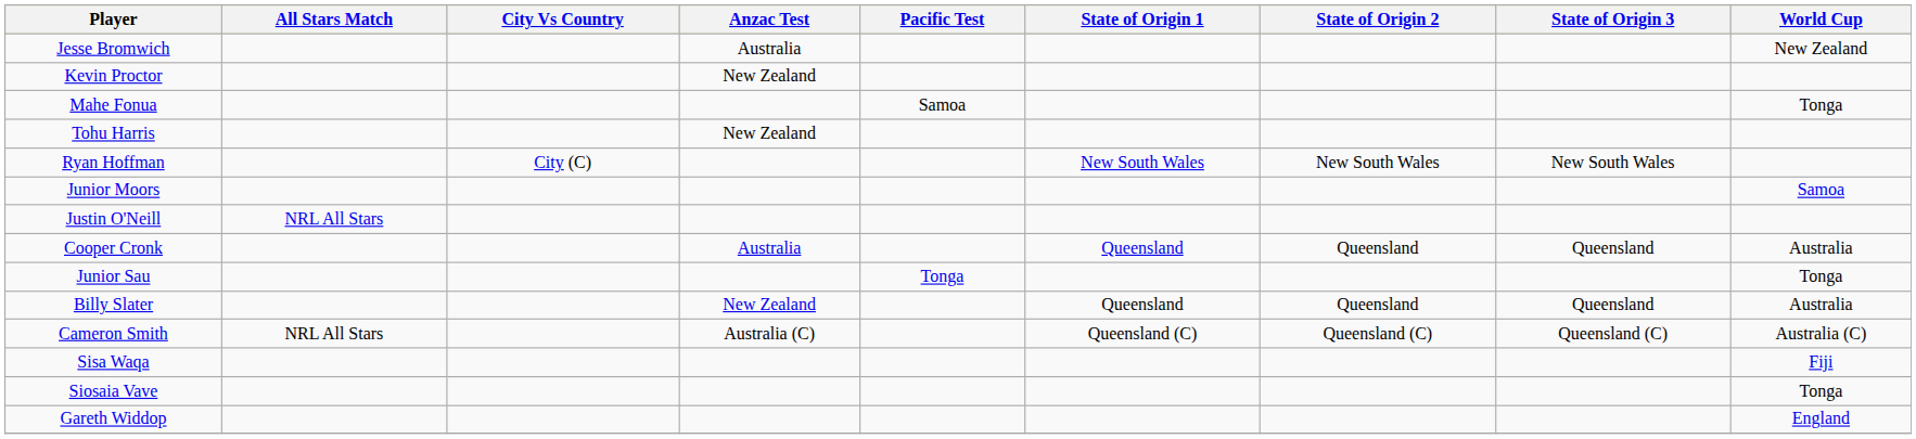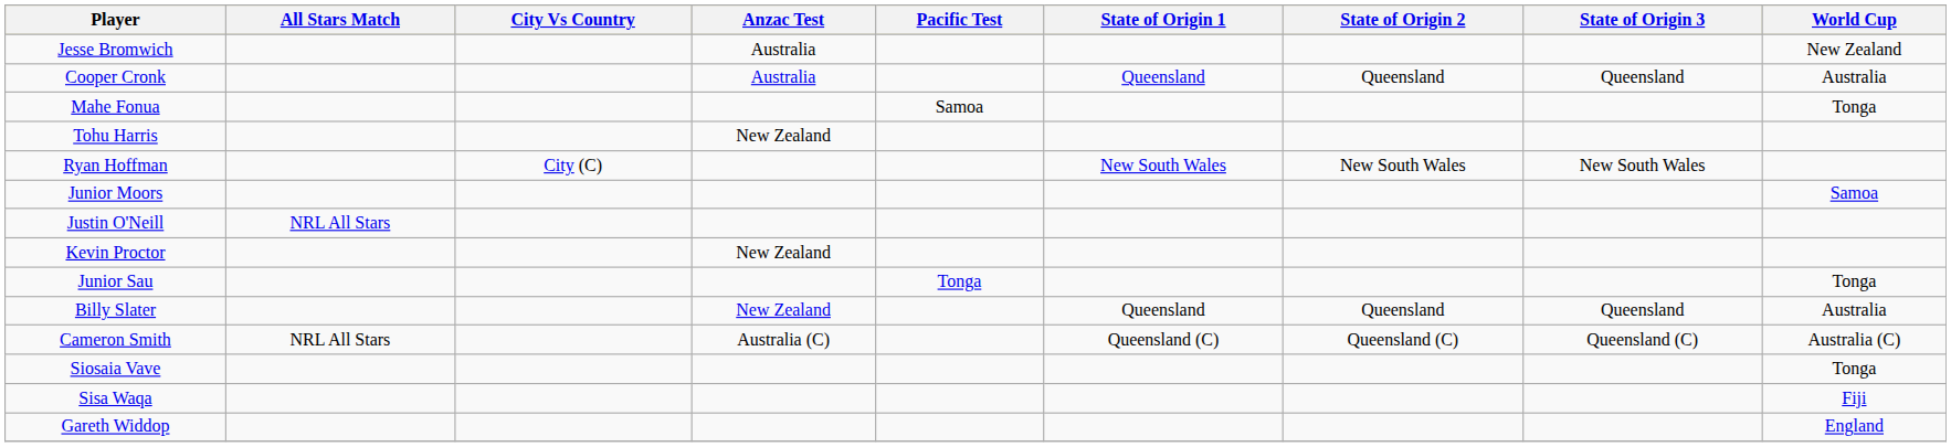rows swapped: Cooper Cronk <-> Kevin Proctor
rows swapped: Siosaia Vave <-> Sisa Waqa
